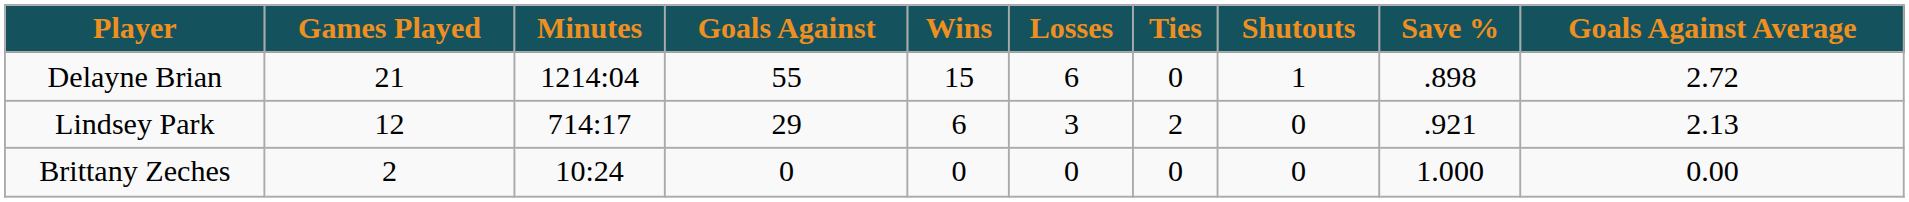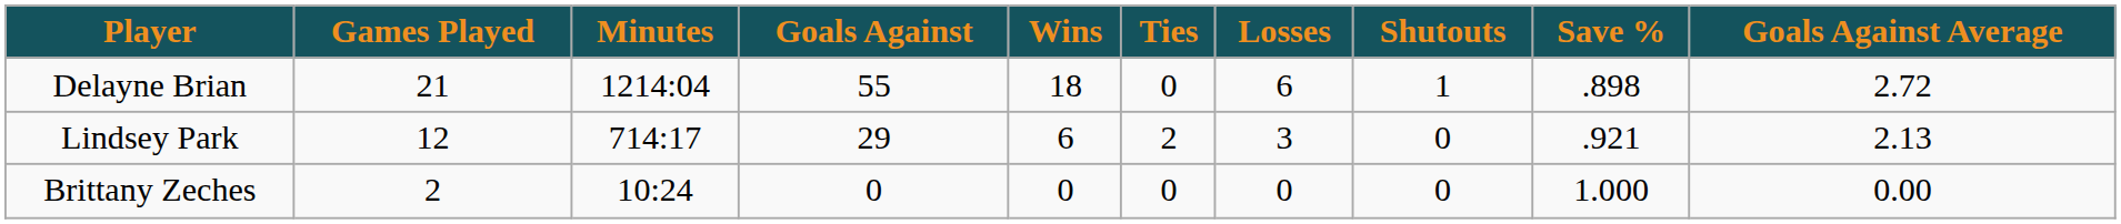columns swapped: Losses <-> Ties
Delayne Brian | Wins: 15 -> 18
